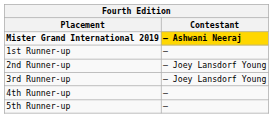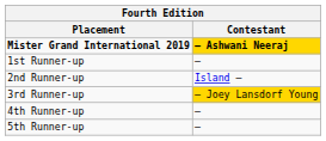2nd Runner-up | Contestant: – Joey Lansdorf Young -> Island –
3rd Runner-up | Contestant: no background -> gold background
